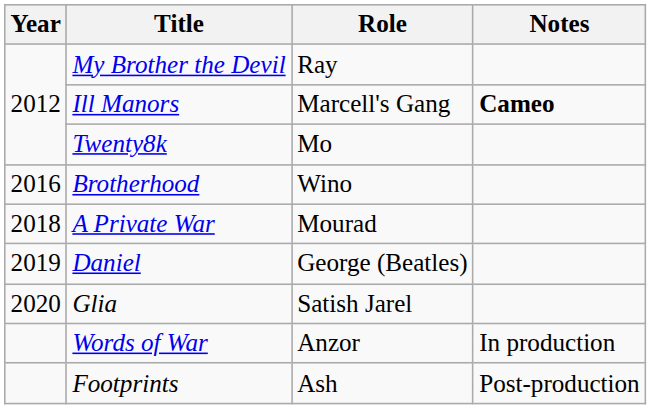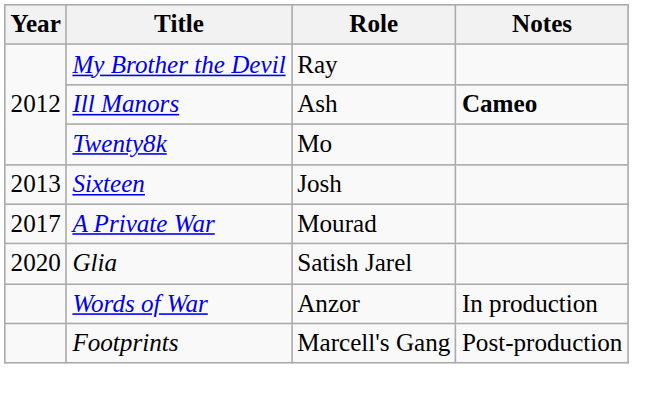Ill Manors | Role: Marcell's Gang -> Ash
+ row: 2013 | Sixteen | Josh
- row: 2016 | Brotherhood | Wino
A Private War | Year: 2018 -> 2017
- row: 2019 | Daniel | George (Beatles)
Footprints | Role: Ash -> Marcell's Gang
